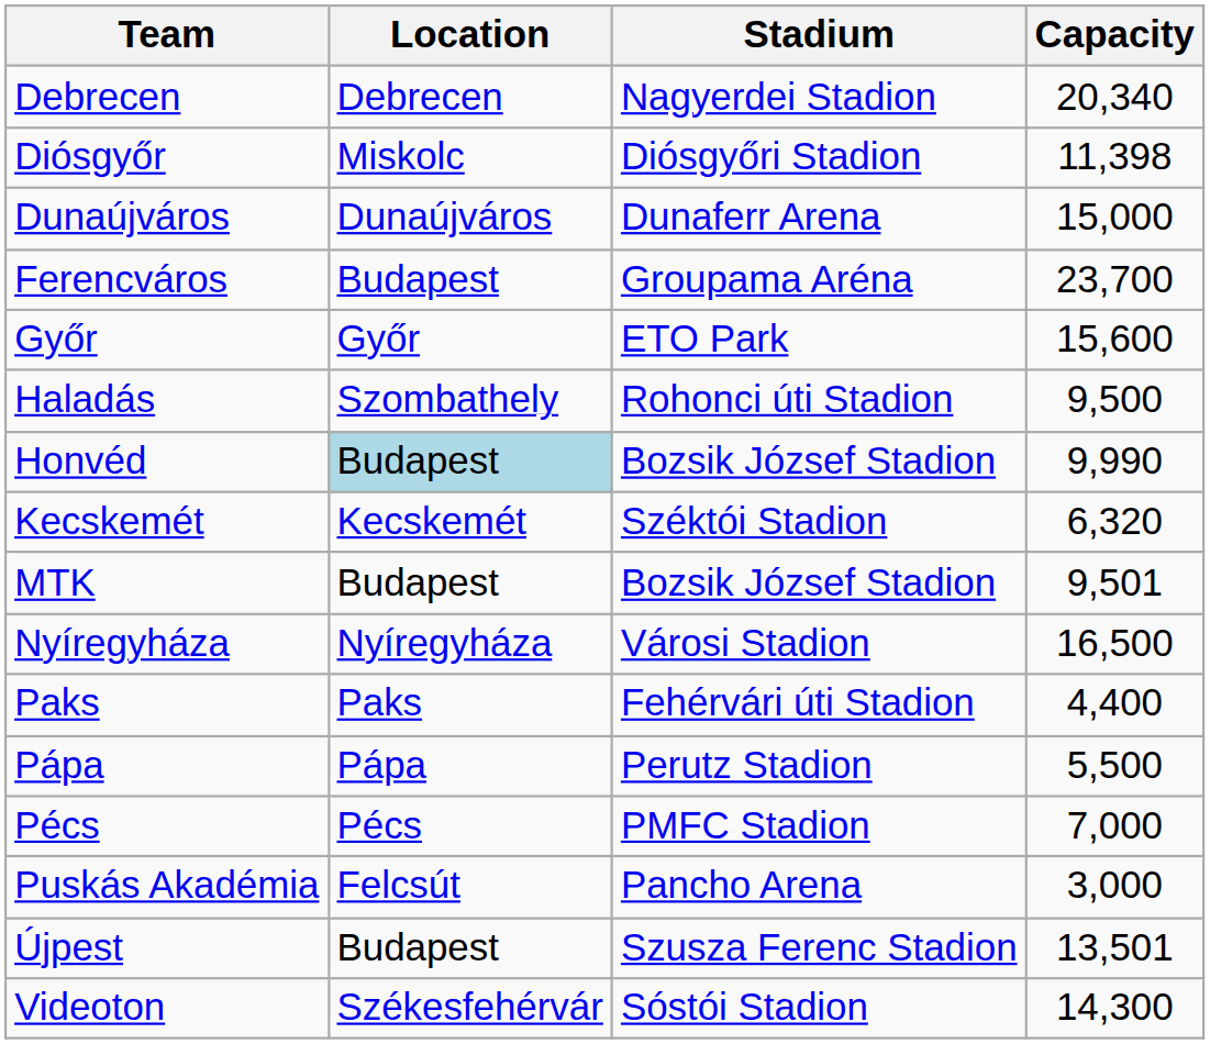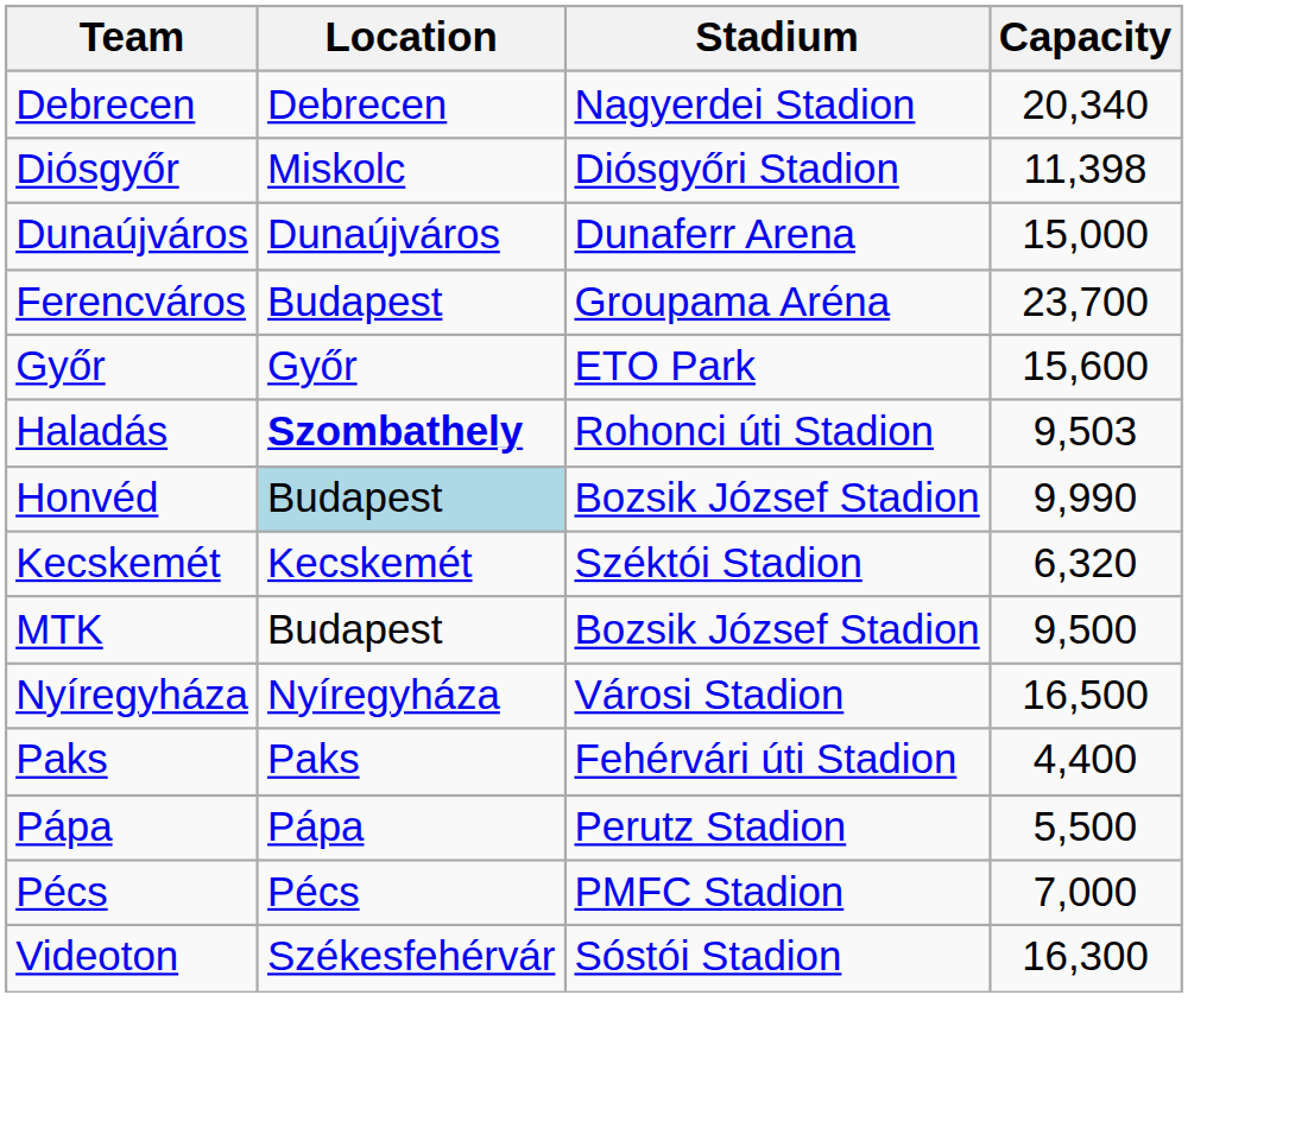Haladás | Location: normal -> bold
Haladás | Capacity: 9,500 -> 9,503
MTK | Capacity: 9,501 -> 9,500
- row: Puskás Akadémia | Felcsút | Pancho Arena | 3,000
- row: Újpest | Budapest | Szusza Ferenc Stadion | 13,501
Videoton | Capacity: 14,300 -> 16,300
